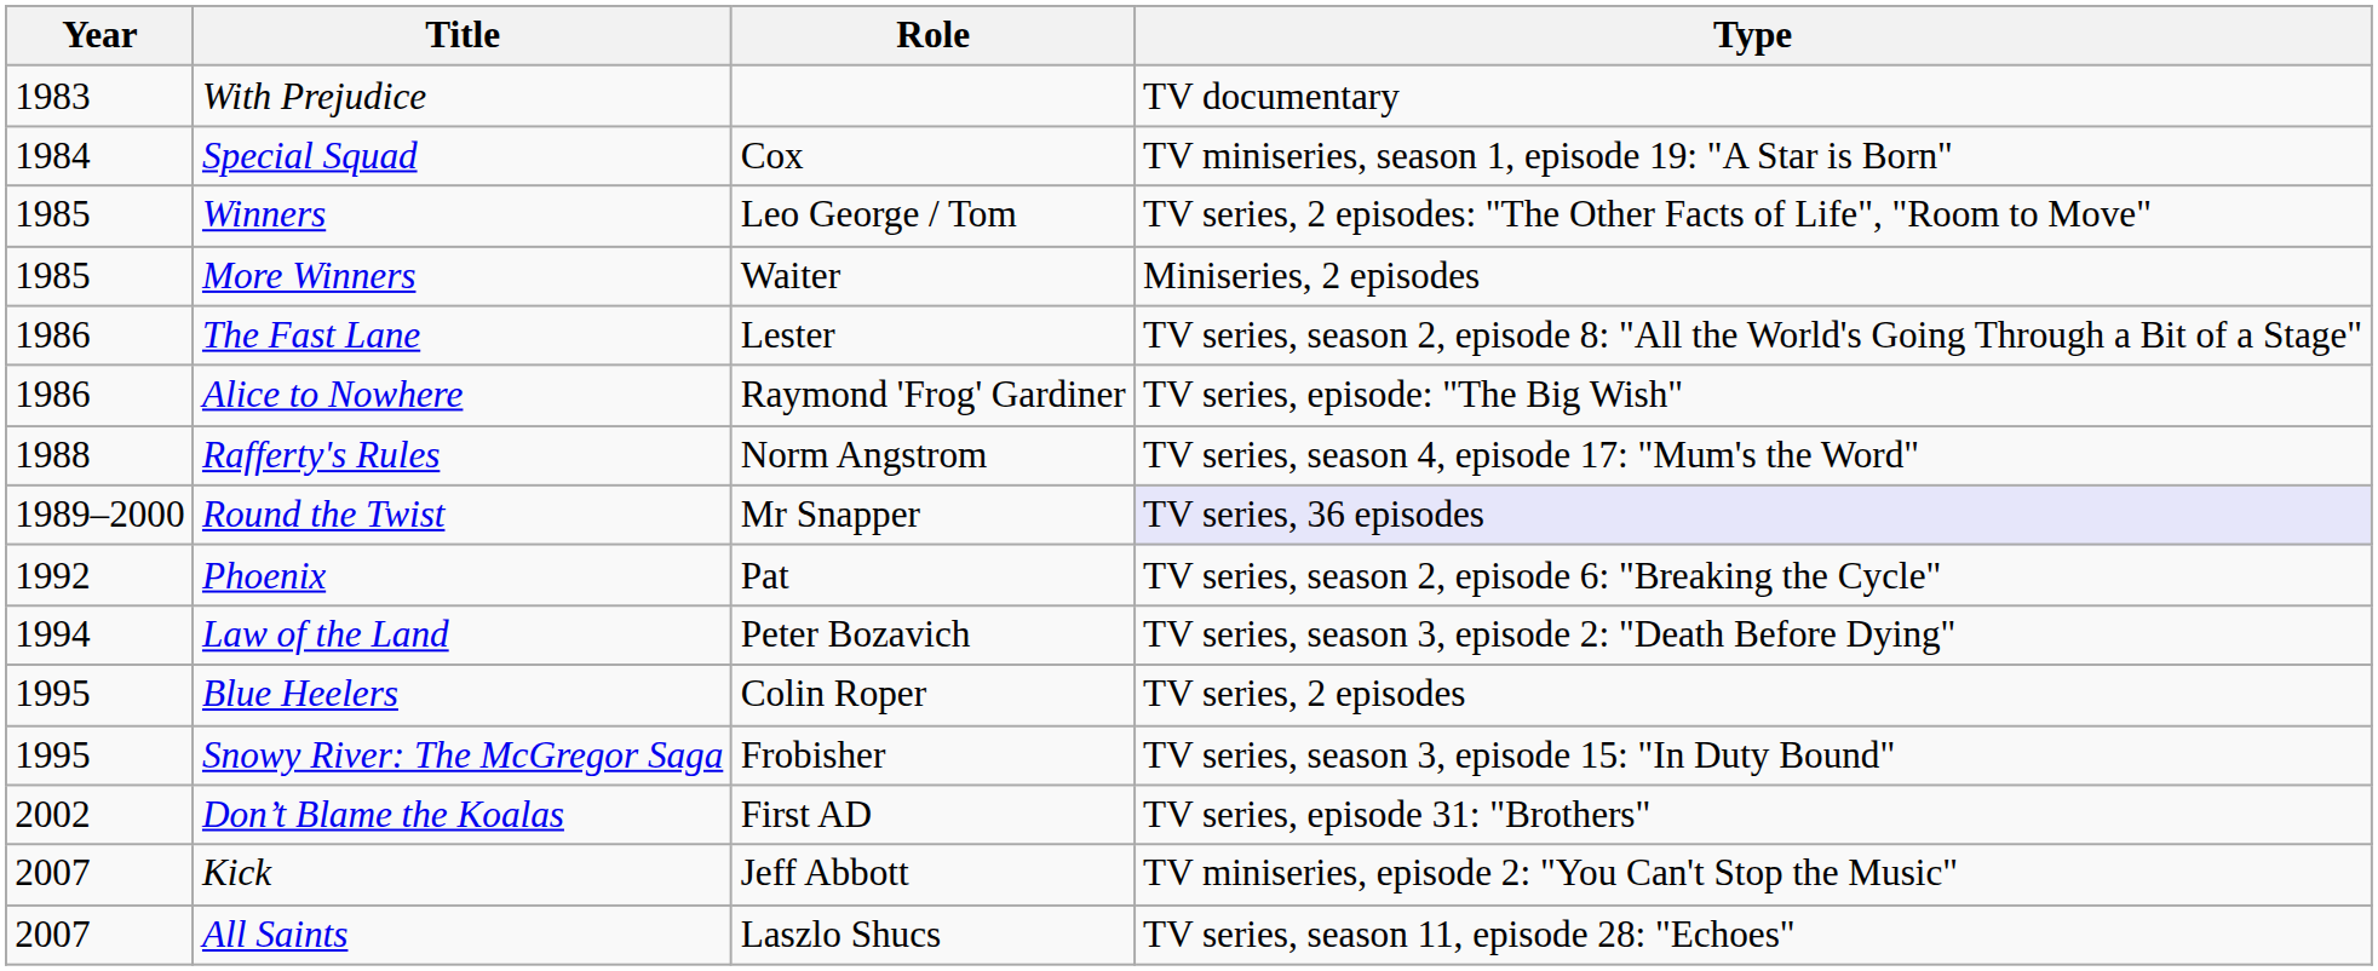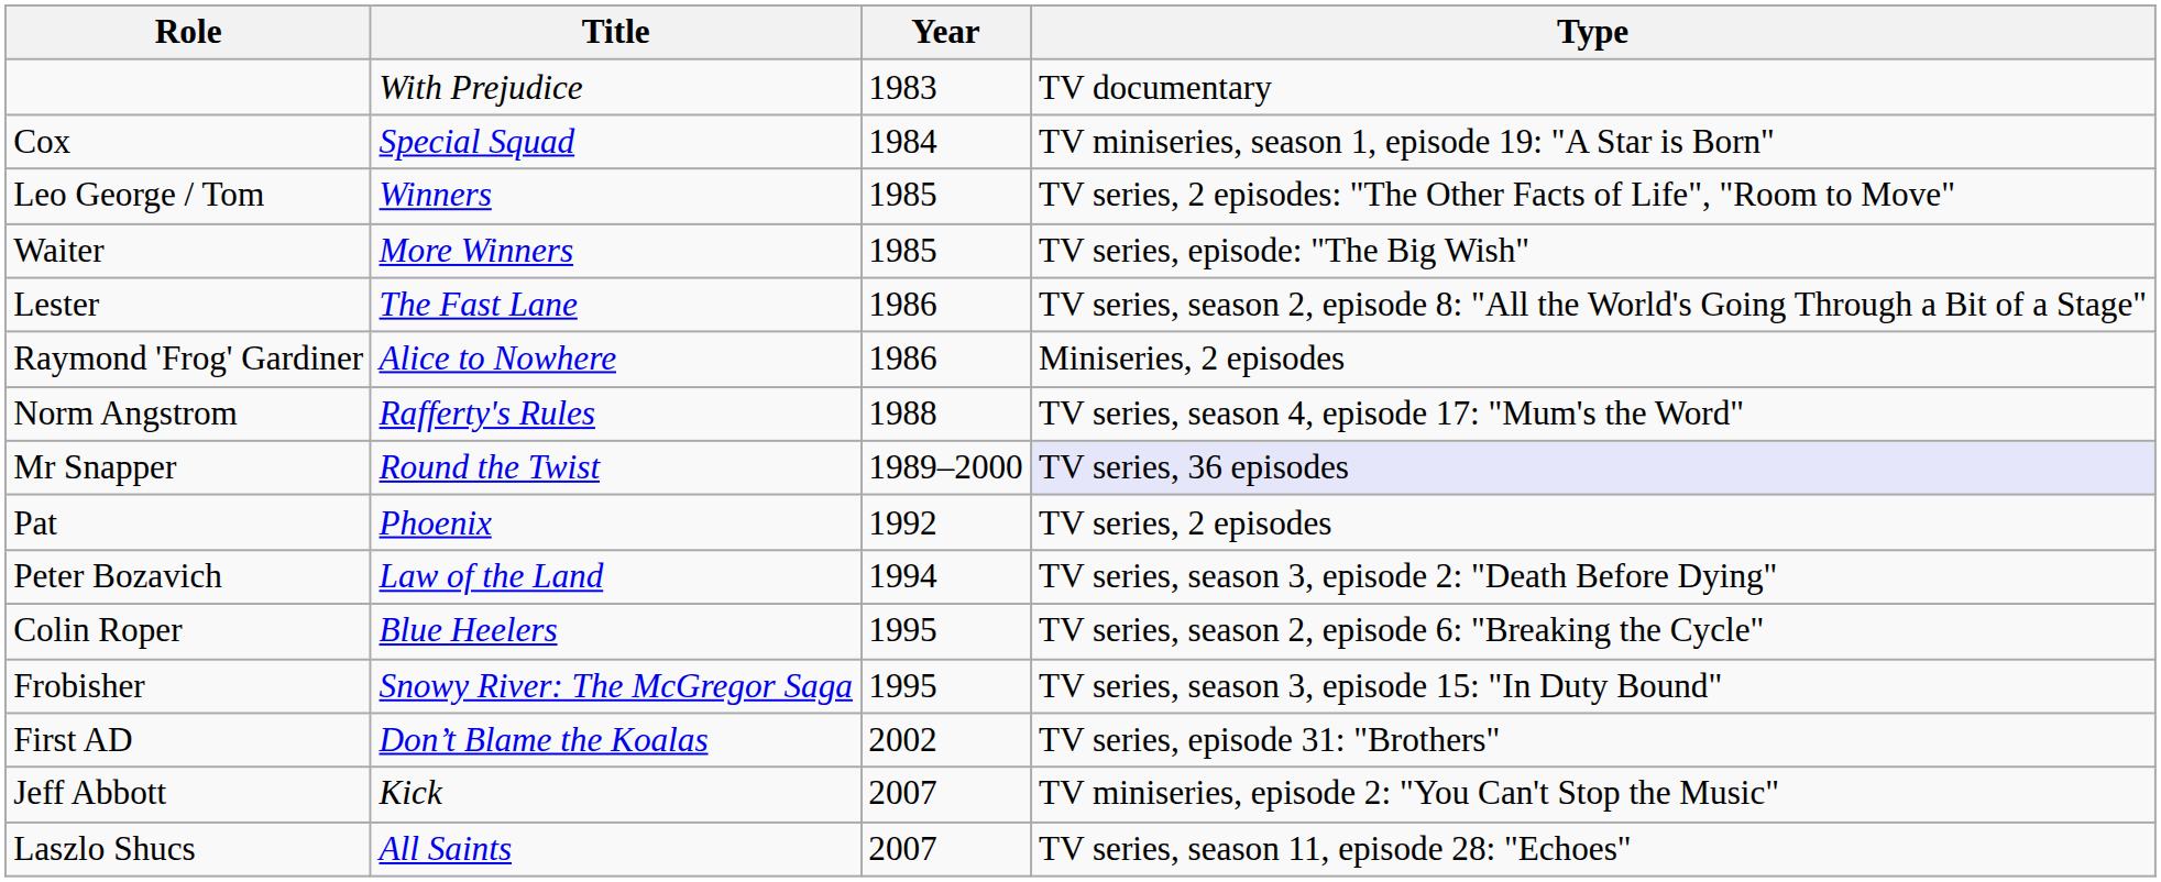columns swapped: Year <-> Role
More Winners | Type: Miniseries, 2 episodes -> TV series, episode: "The Big Wish"
Alice to Nowhere | Type: TV series, episode: "The Big Wish" -> Miniseries, 2 episodes
Phoenix | Type: TV series, season 2, episode 6: "Breaking the Cycle" -> TV series, 2 episodes
Blue Heelers | Type: TV series, 2 episodes -> TV series, season 2, episode 6: "Breaking the Cycle"
